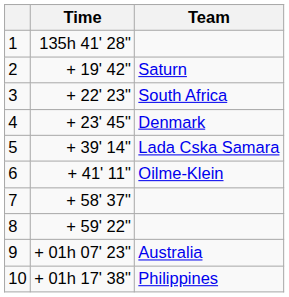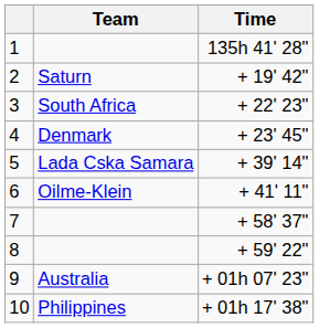columns swapped: Team <-> Time
